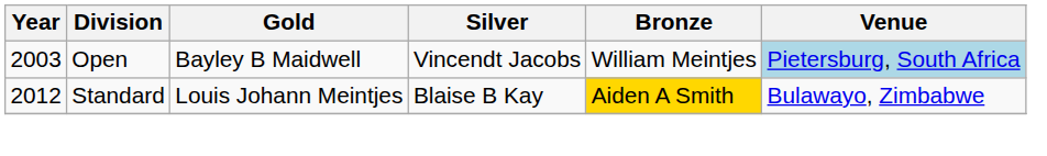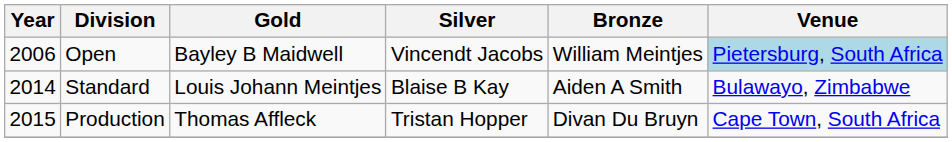Open | Year: 2003 -> 2006
Standard | Year: 2012 -> 2014
Standard | Bronze: gold background -> no background
+ row: 2015 | Production | Thomas Affleck | Tristan Hopper | Divan Du Bruyn | Cape Town, South Africa
